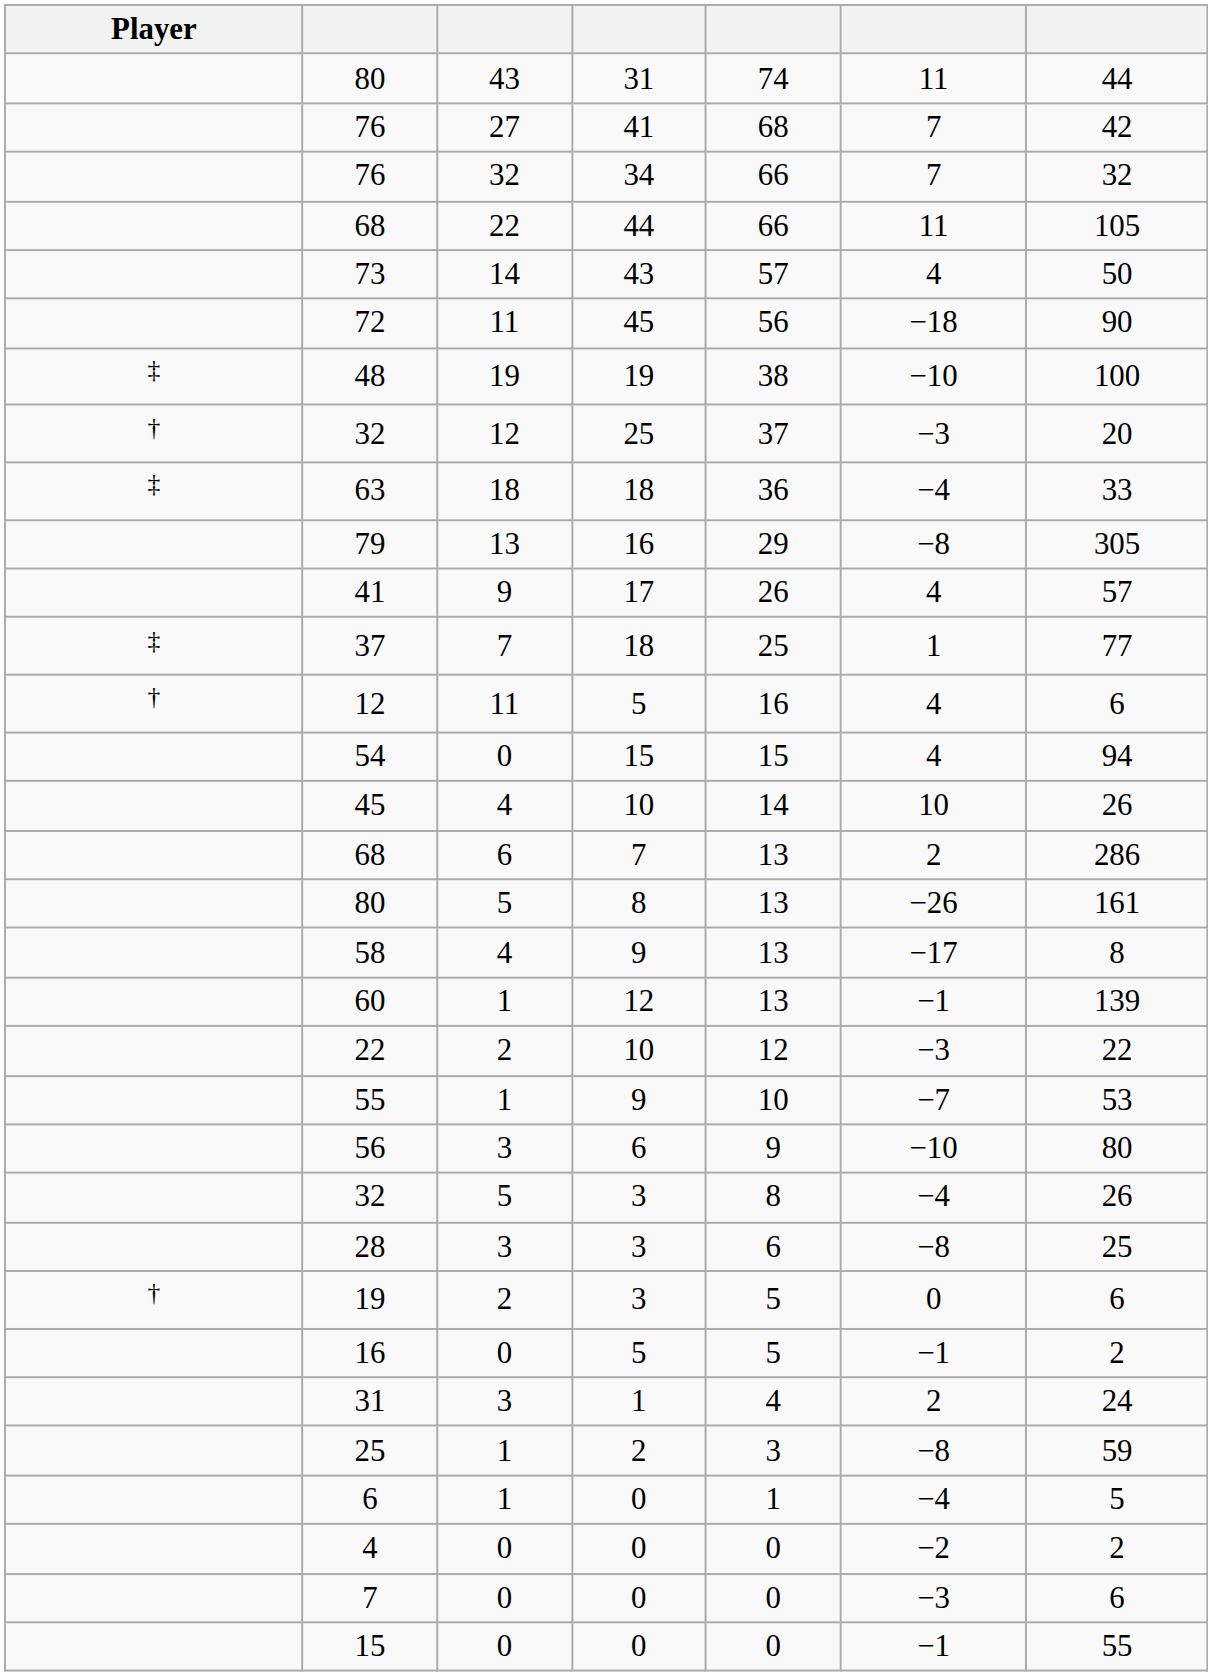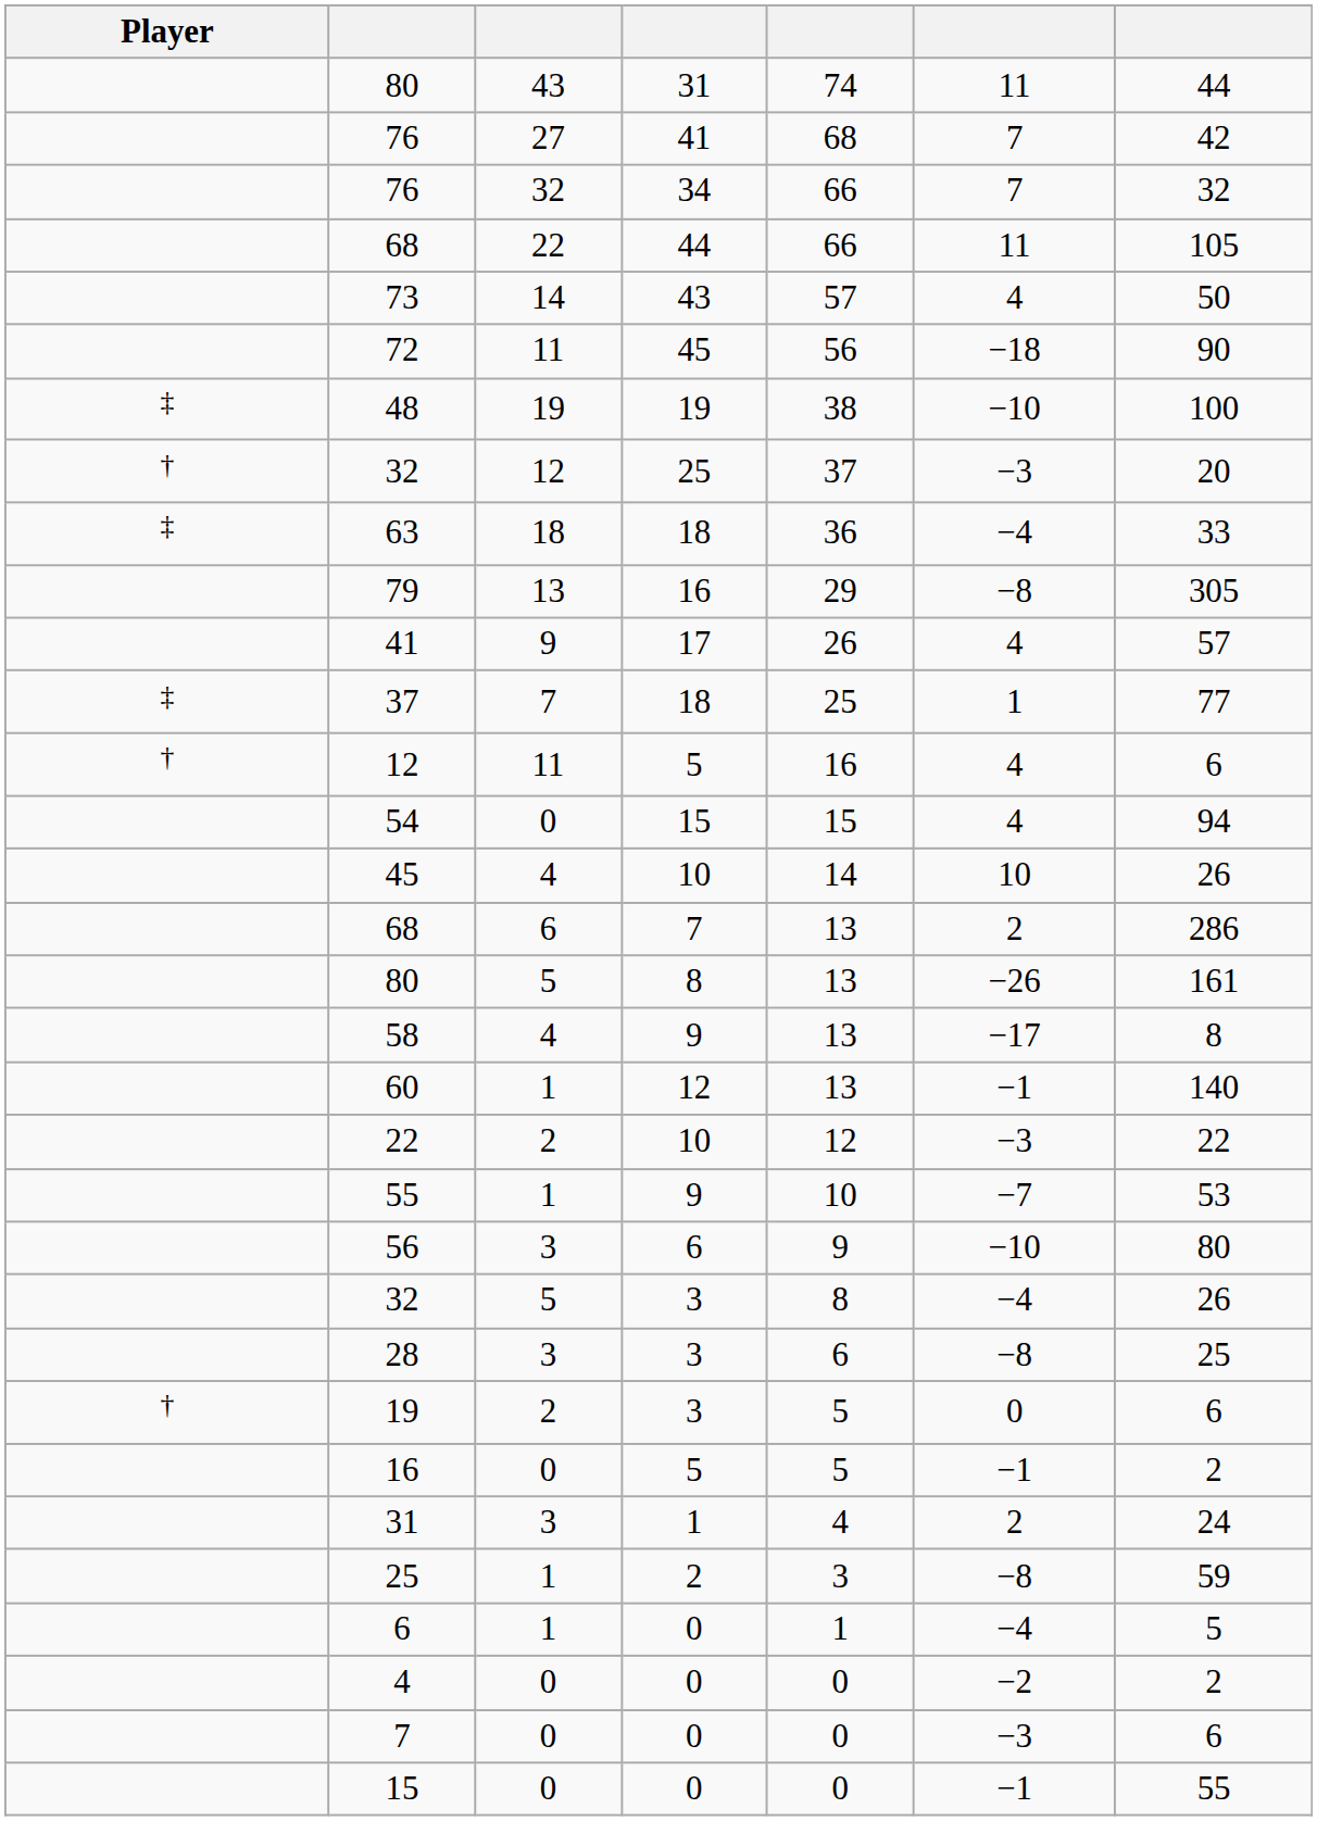60 | column 7: 139 -> 140
